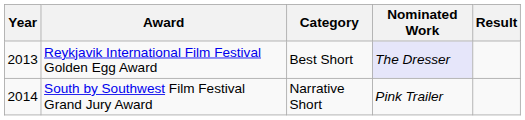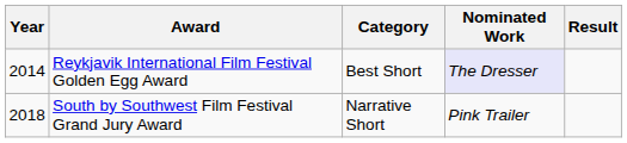Reykjavik International Film Festival Golden Egg Award | Year: 2013 -> 2014
South by Southwest Film Festival Grand Jury Award | Year: 2014 -> 2018
